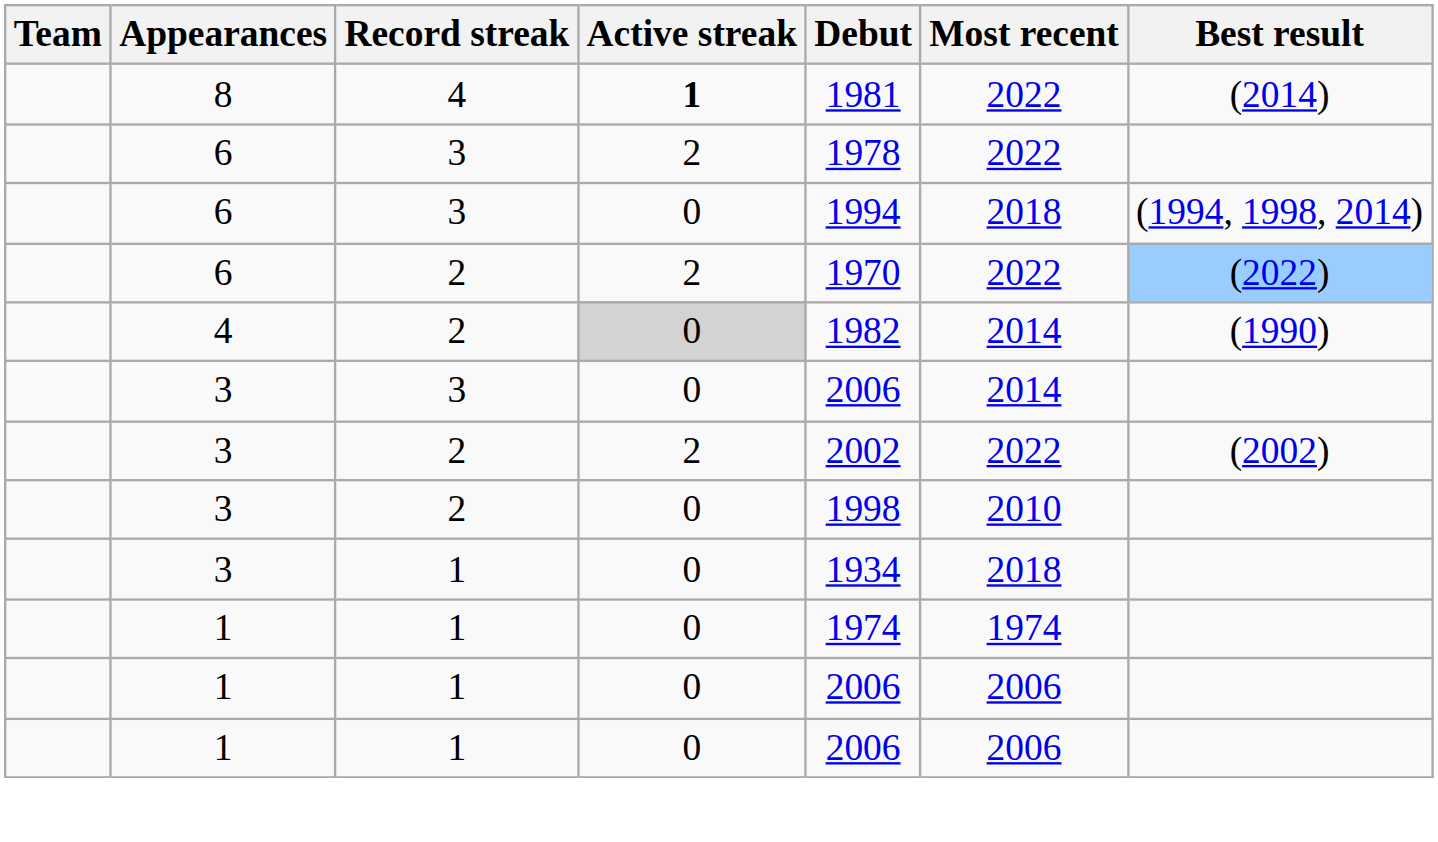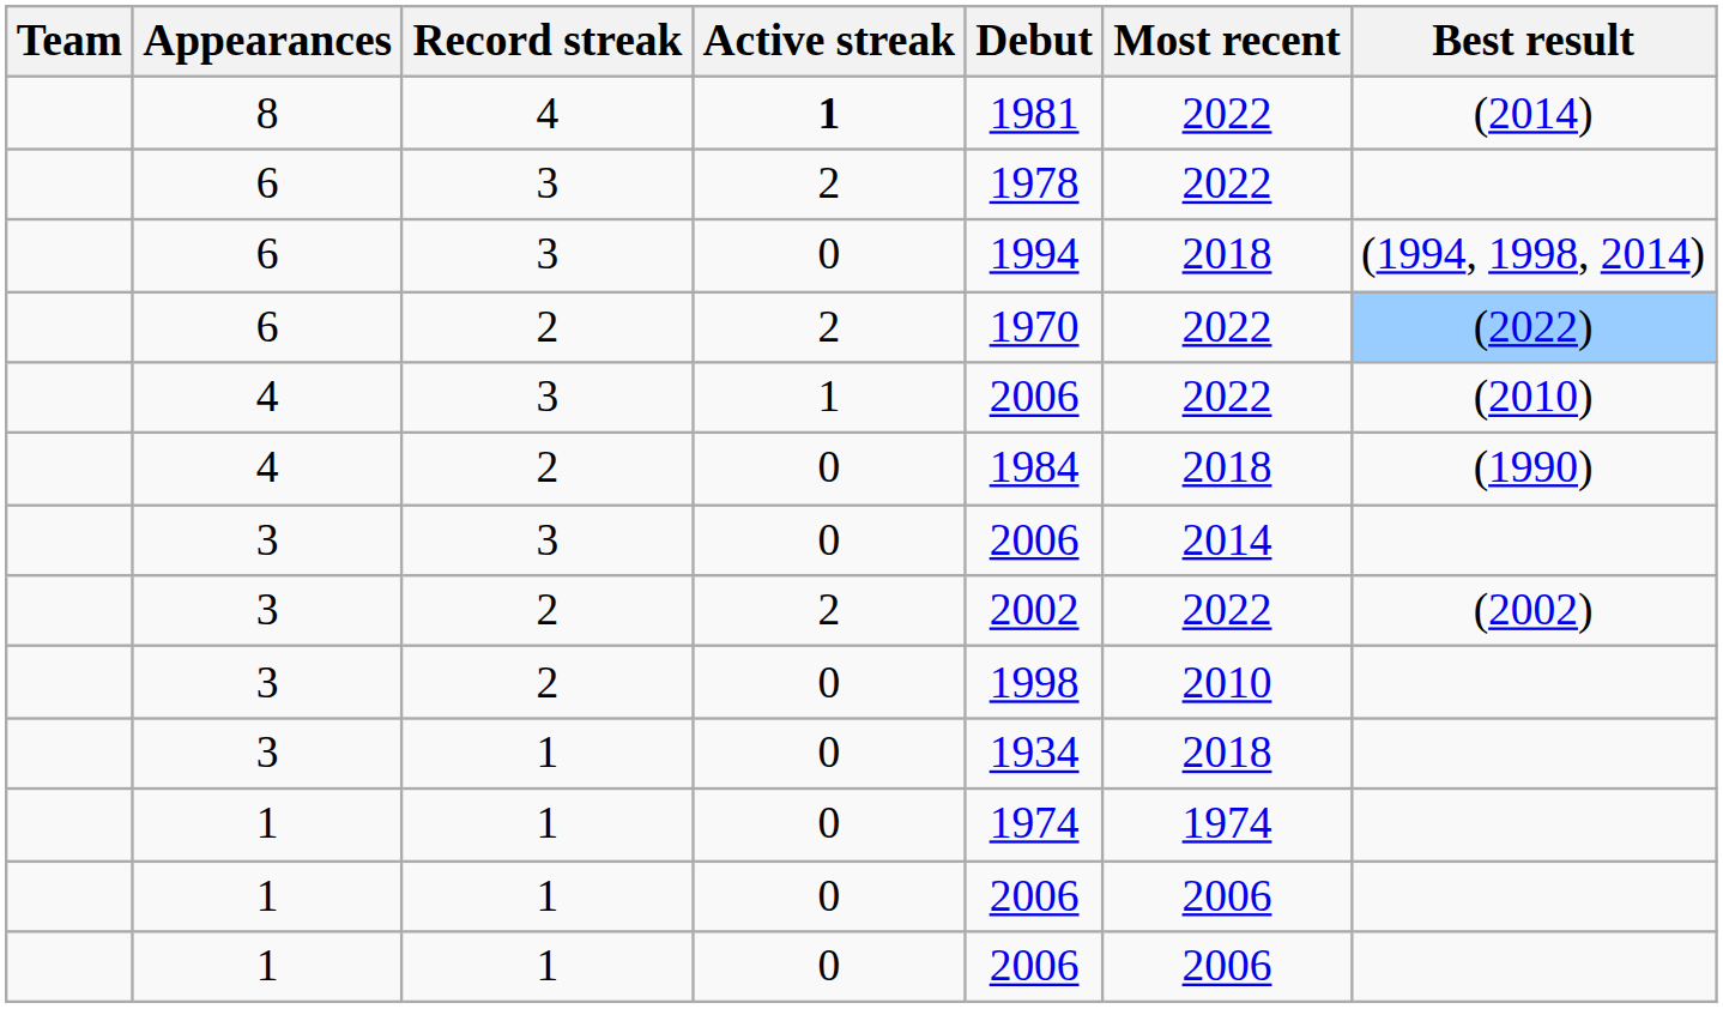+ row: 4 | 3 | 1 | 2006 | 2022 | (2010)
4 / 2 | Active streak: lightgrey background -> no background
4 / 2 | Debut: 1982 -> 1984
4 / 2 | Most recent: 2014 -> 2018
